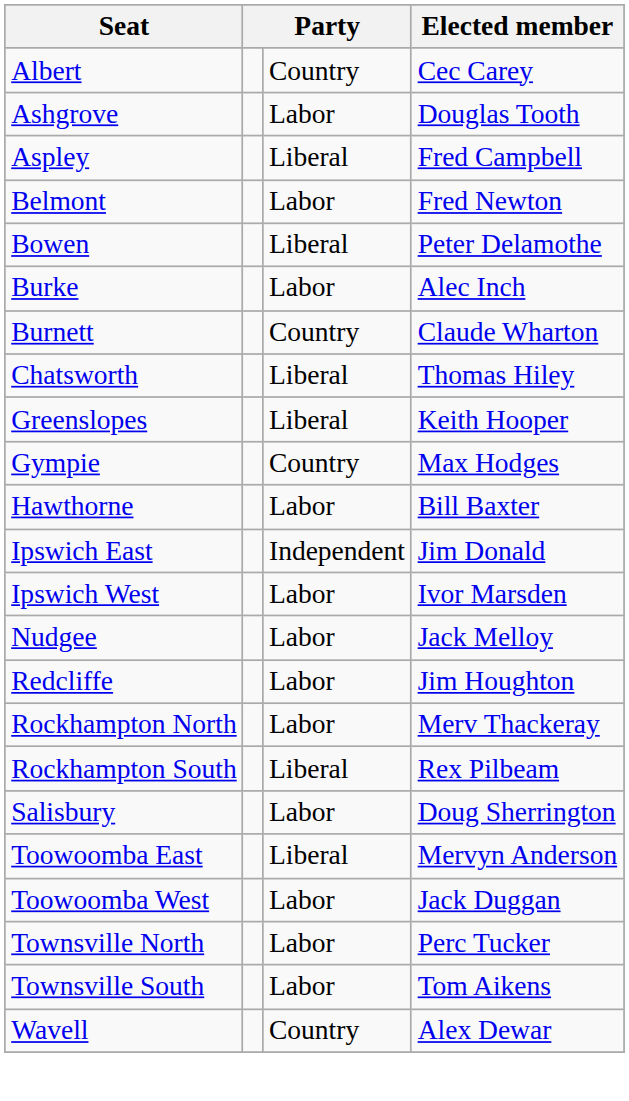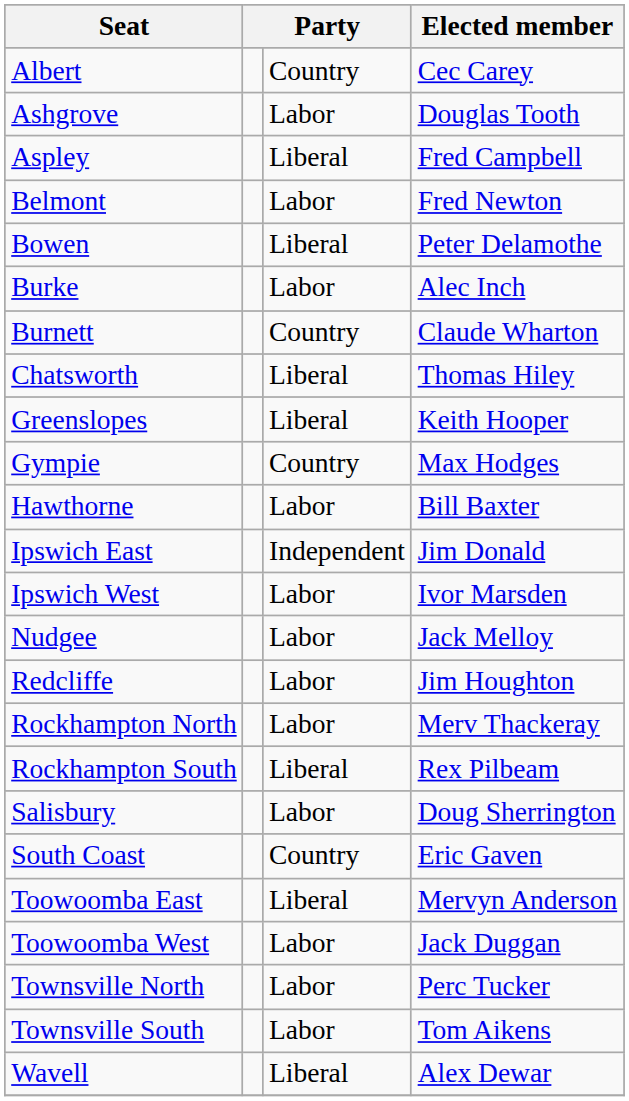+ row: South Coast | Country | Eric Gaven
Wavell | column 3: Country -> Liberal
